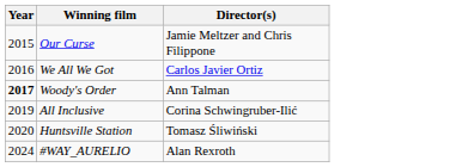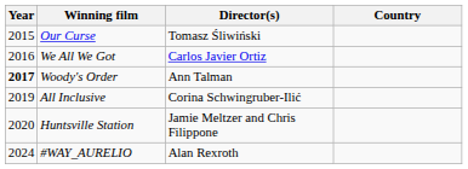+ column: Country
Our Curse | Director(s): Jamie Meltzer and Chris Filippone -> Tomasz Śliwiński
Huntsville Station | Director(s): Tomasz Śliwiński -> Jamie Meltzer and Chris Filippone
